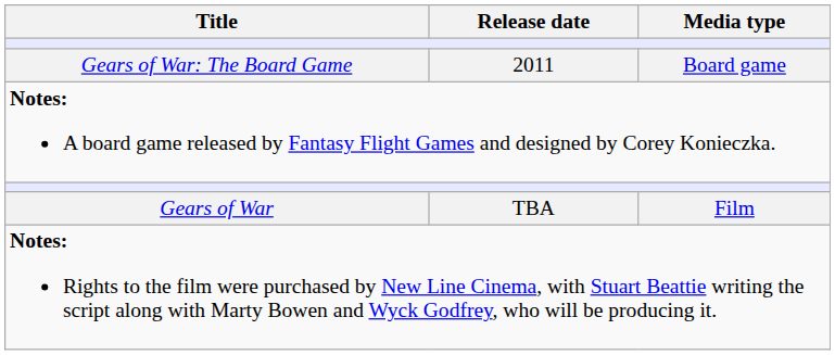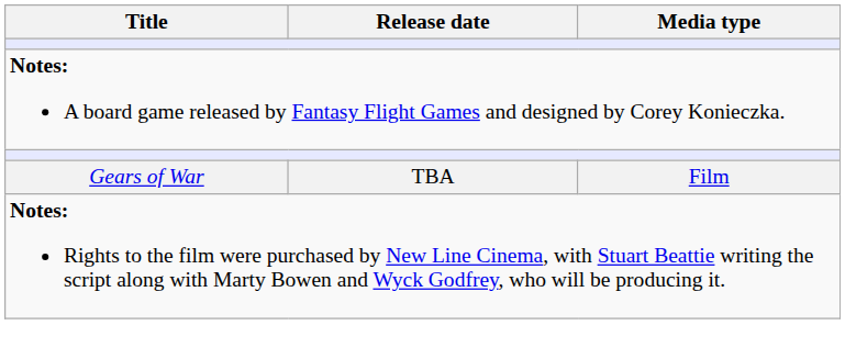- row: Gears of War: The Board Game | 2011 | Board game
